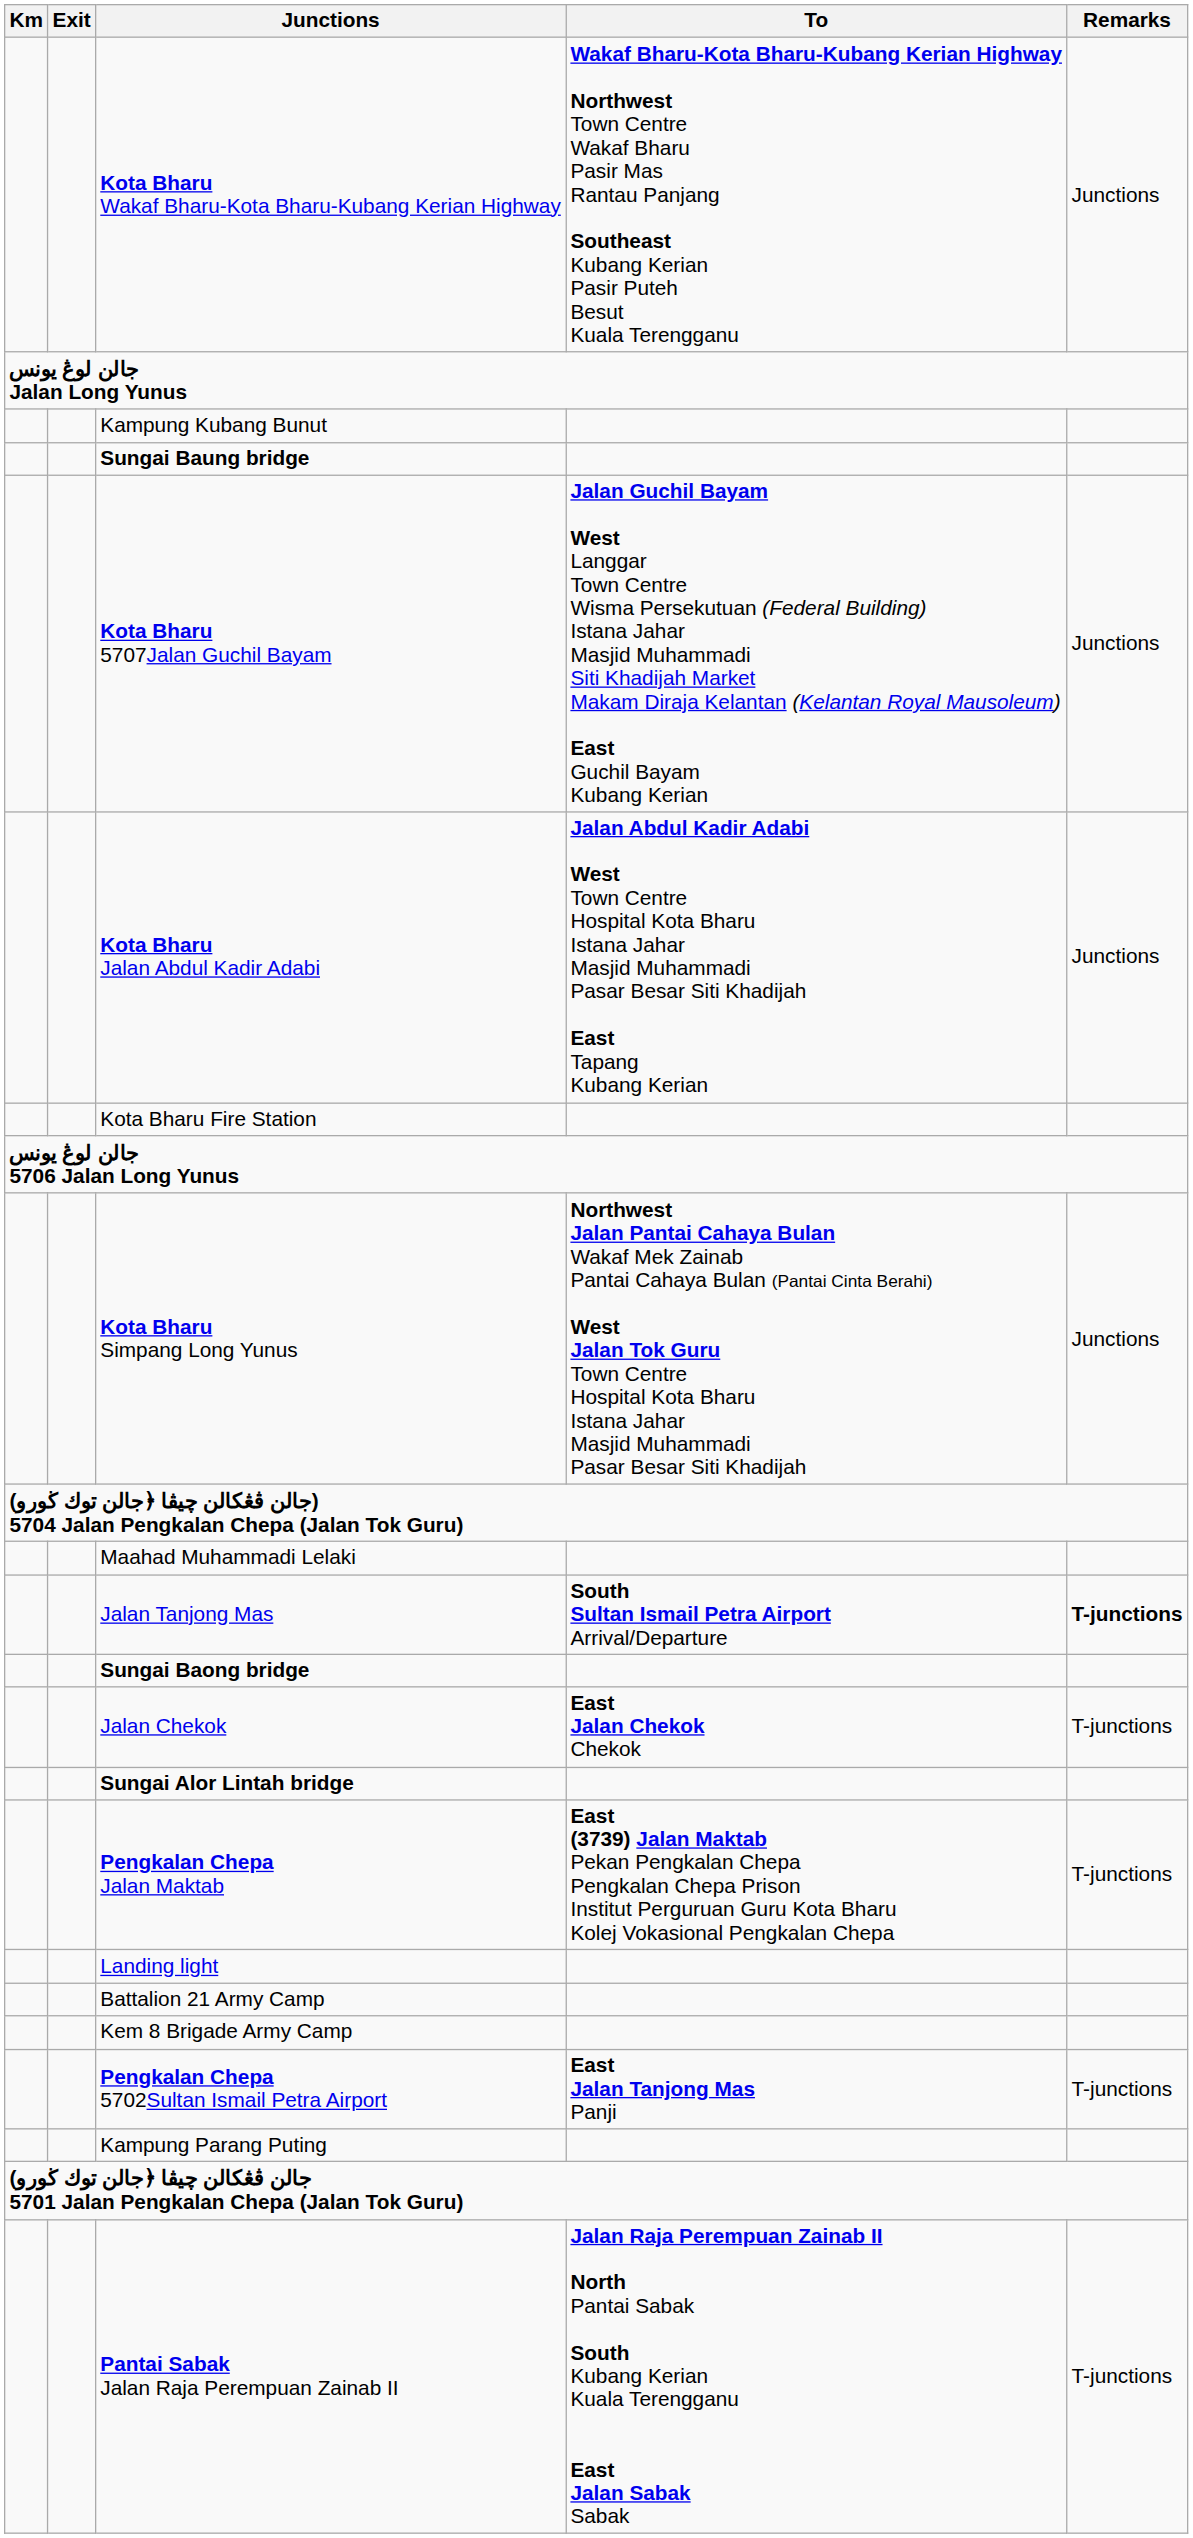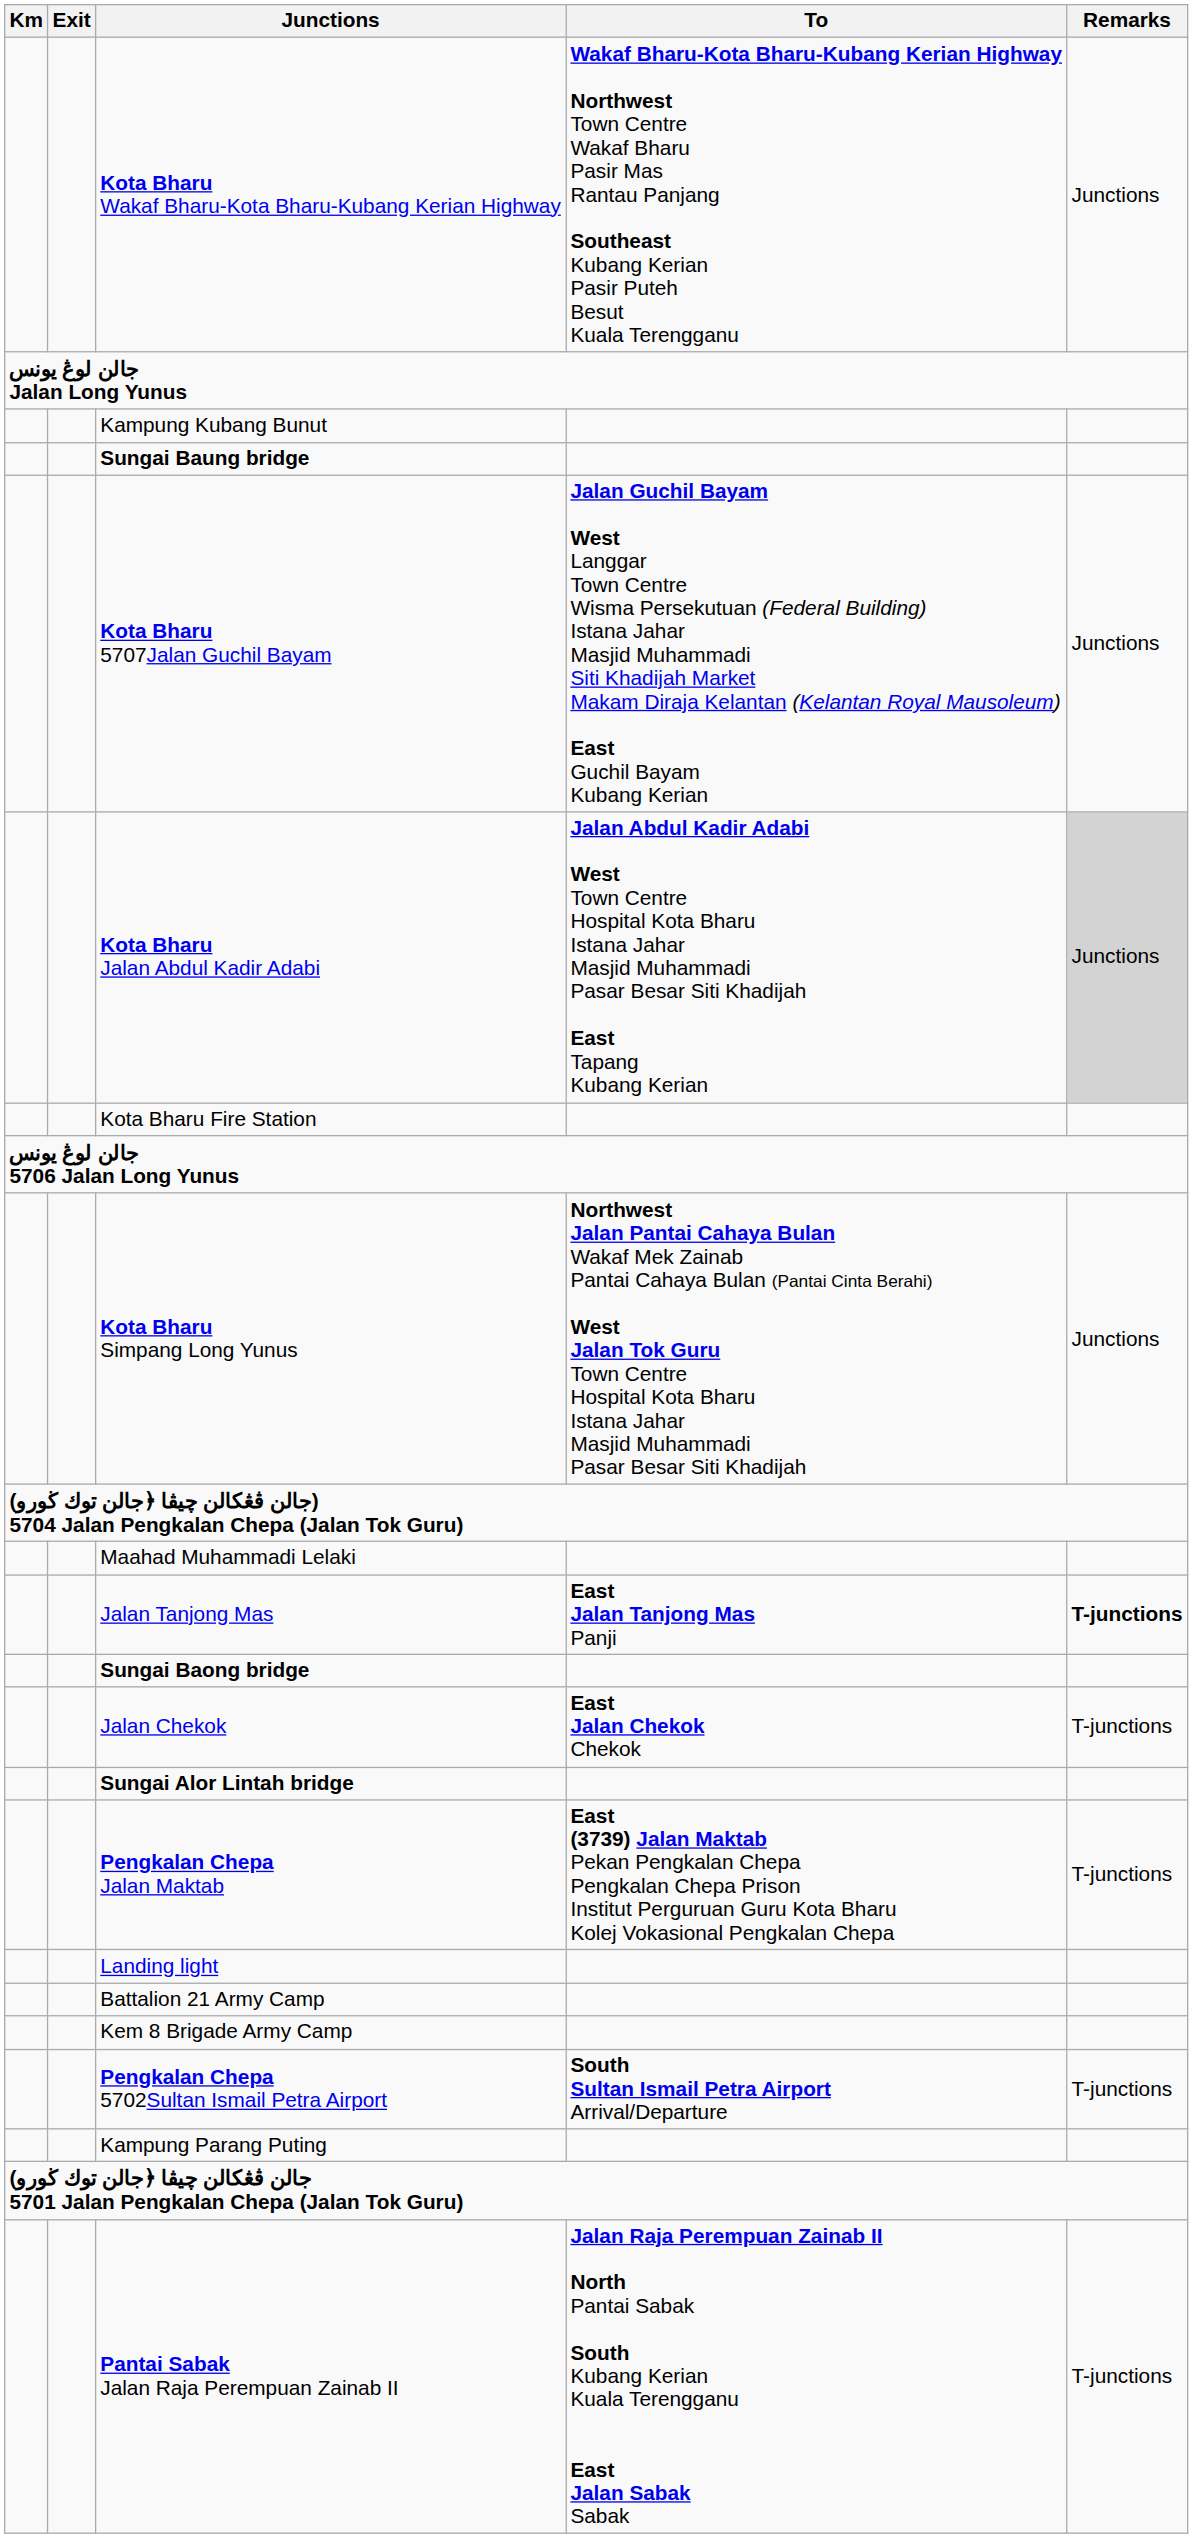Kota Bharu Jalan Abdul Kadir Adabi | Remarks: no background -> lightgrey background
Jalan Tanjong Mas | To: South Sultan Ismail Petra Airport Arrival/Departure -> East Jalan Tanjong Mas Panji
Pengkalan Chepa 5702Sultan Ismail Petra Airport | To: East Jalan Tanjong Mas Panji -> South Sultan Ismail Petra Airport Arrival/Departure
